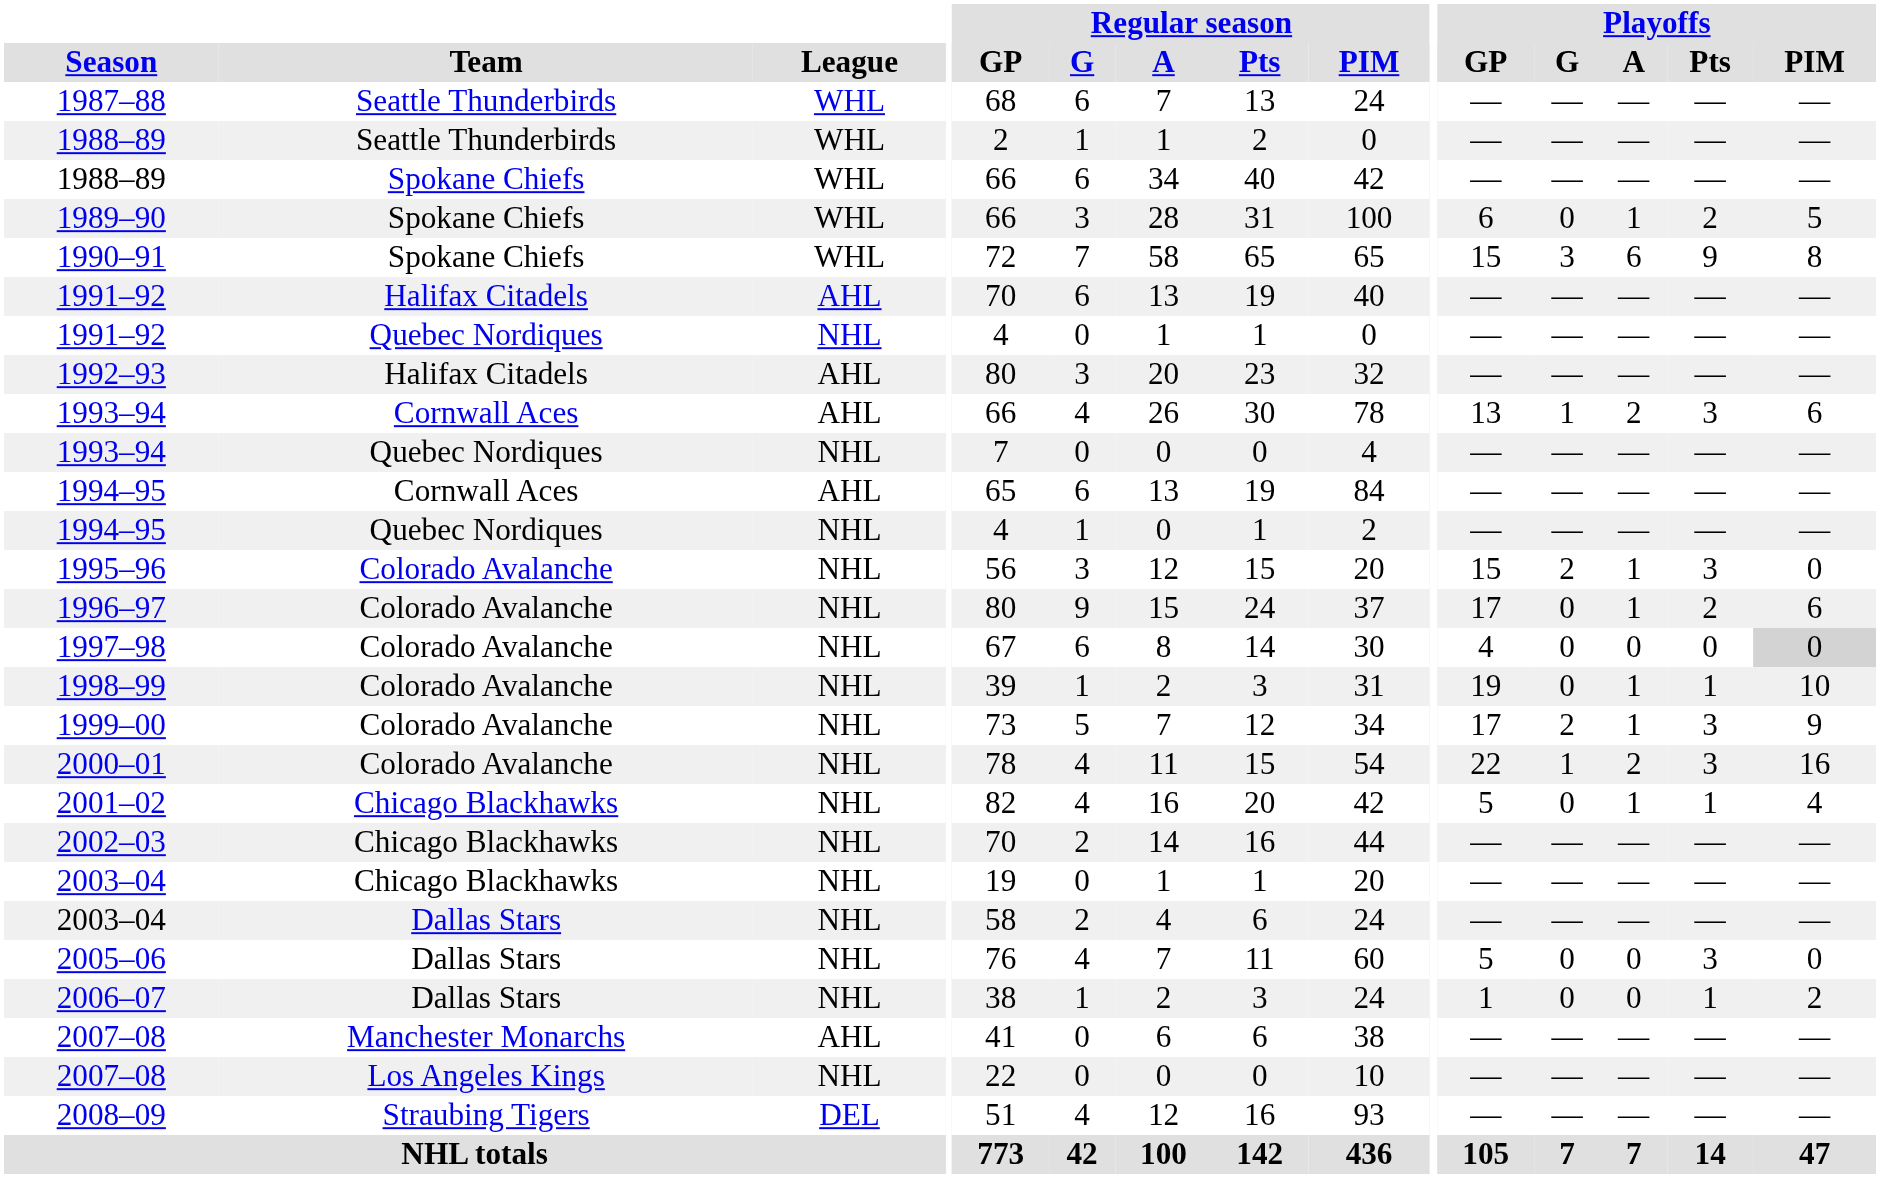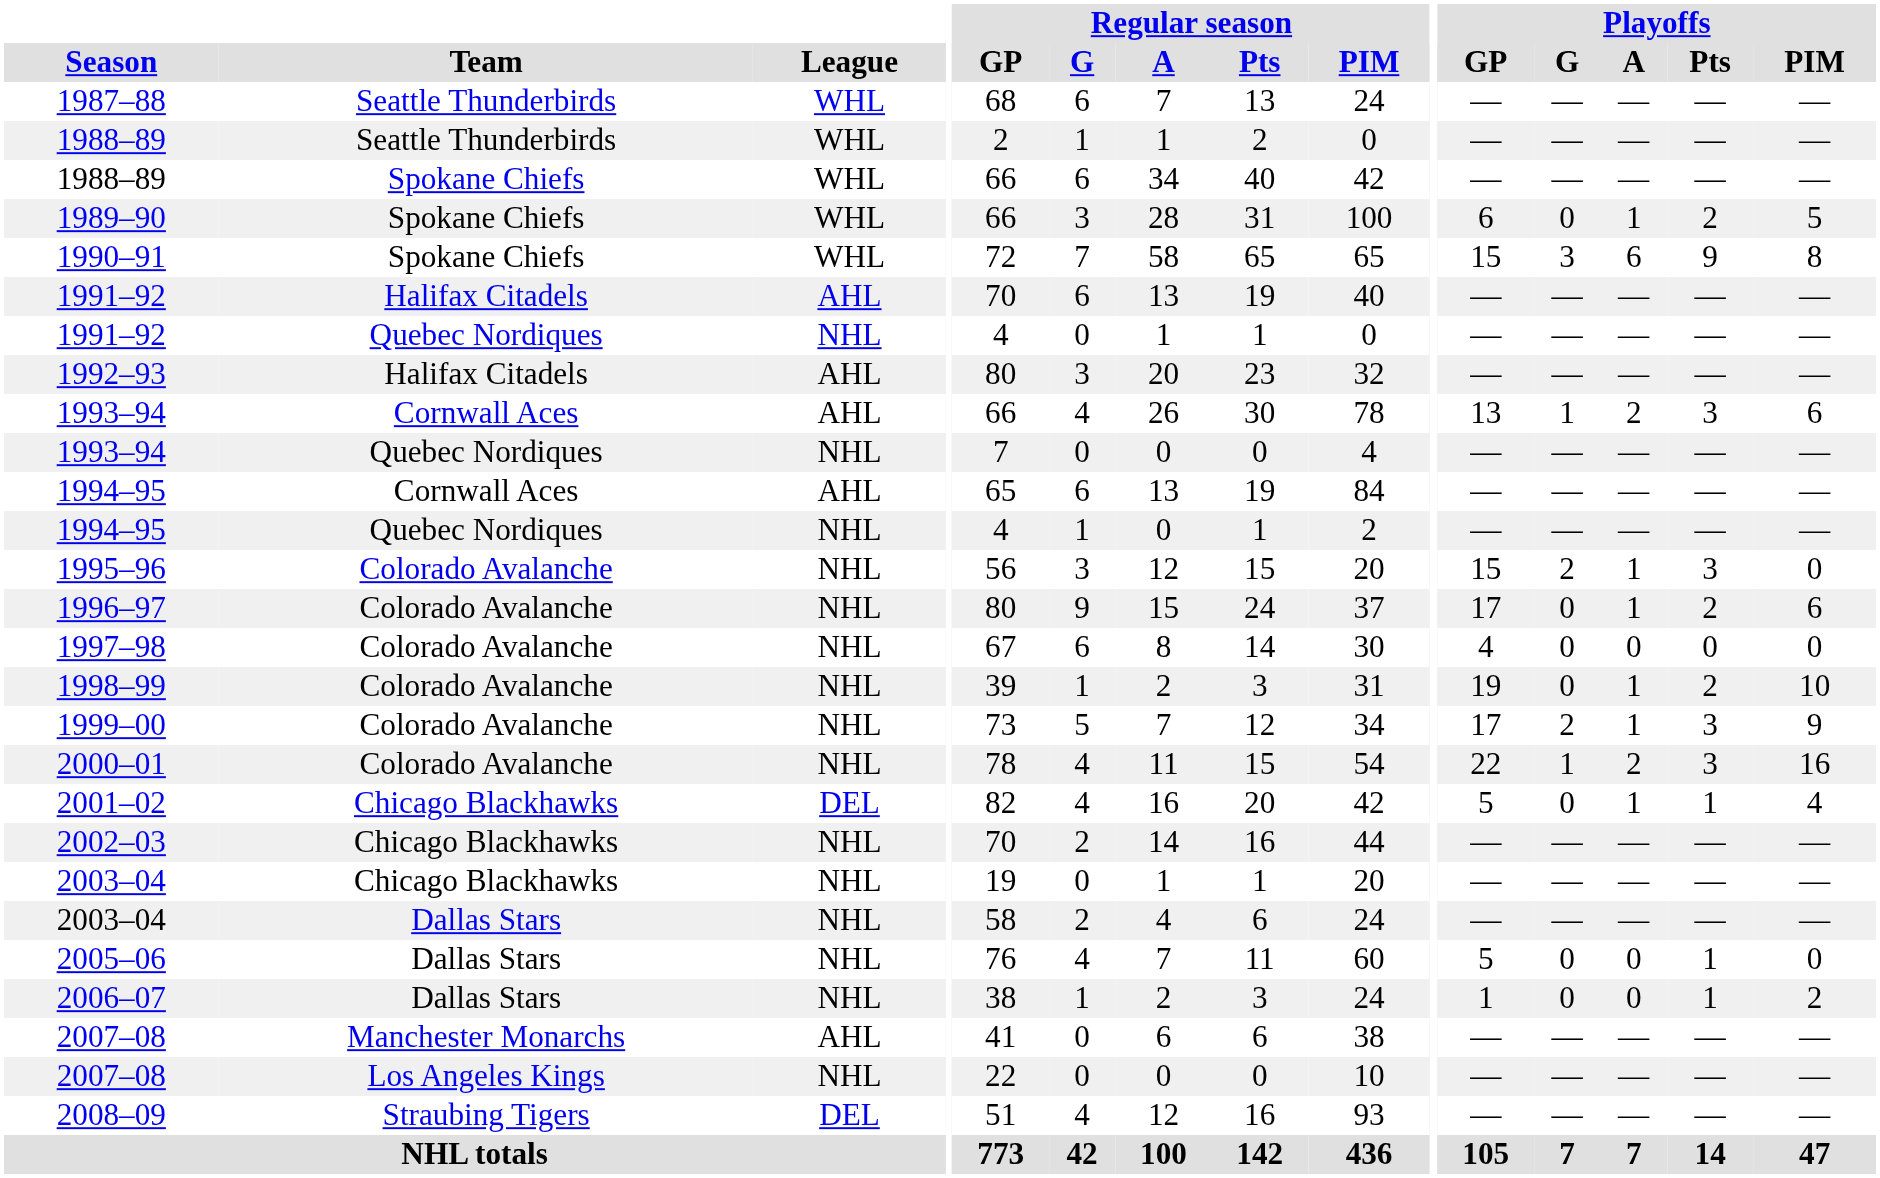1997–98 | Playoffs / PIM: lightgrey background -> no background
1998–99 | Playoffs / Pts: 1 -> 2
2001–02 | League: NHL -> DEL
2005–06 | Playoffs / Pts: 3 -> 1
